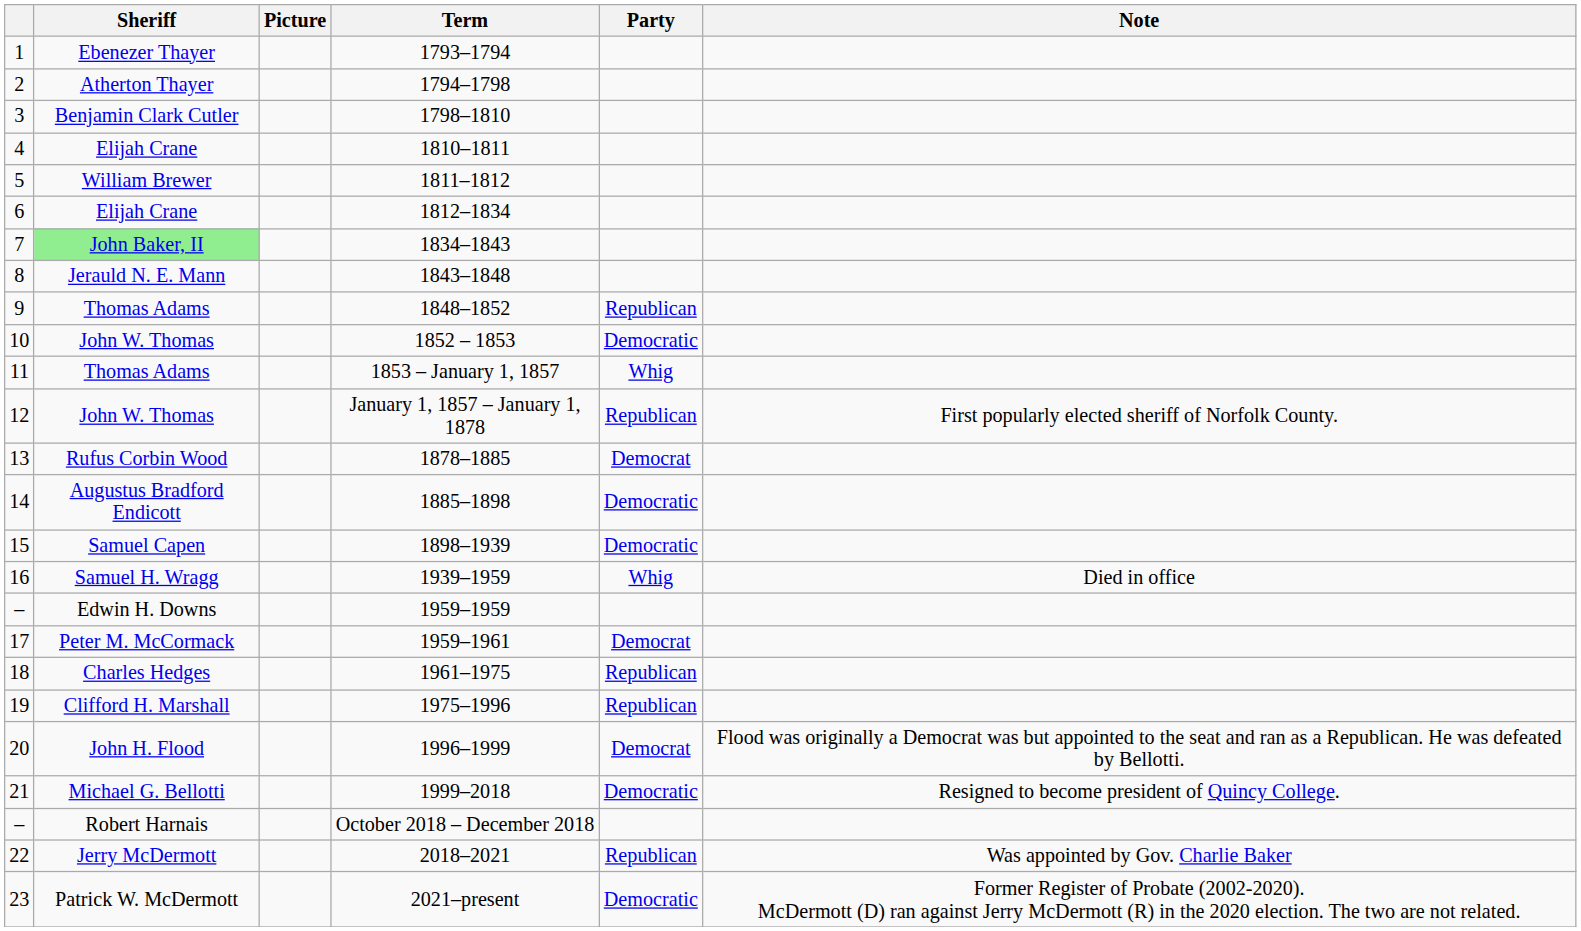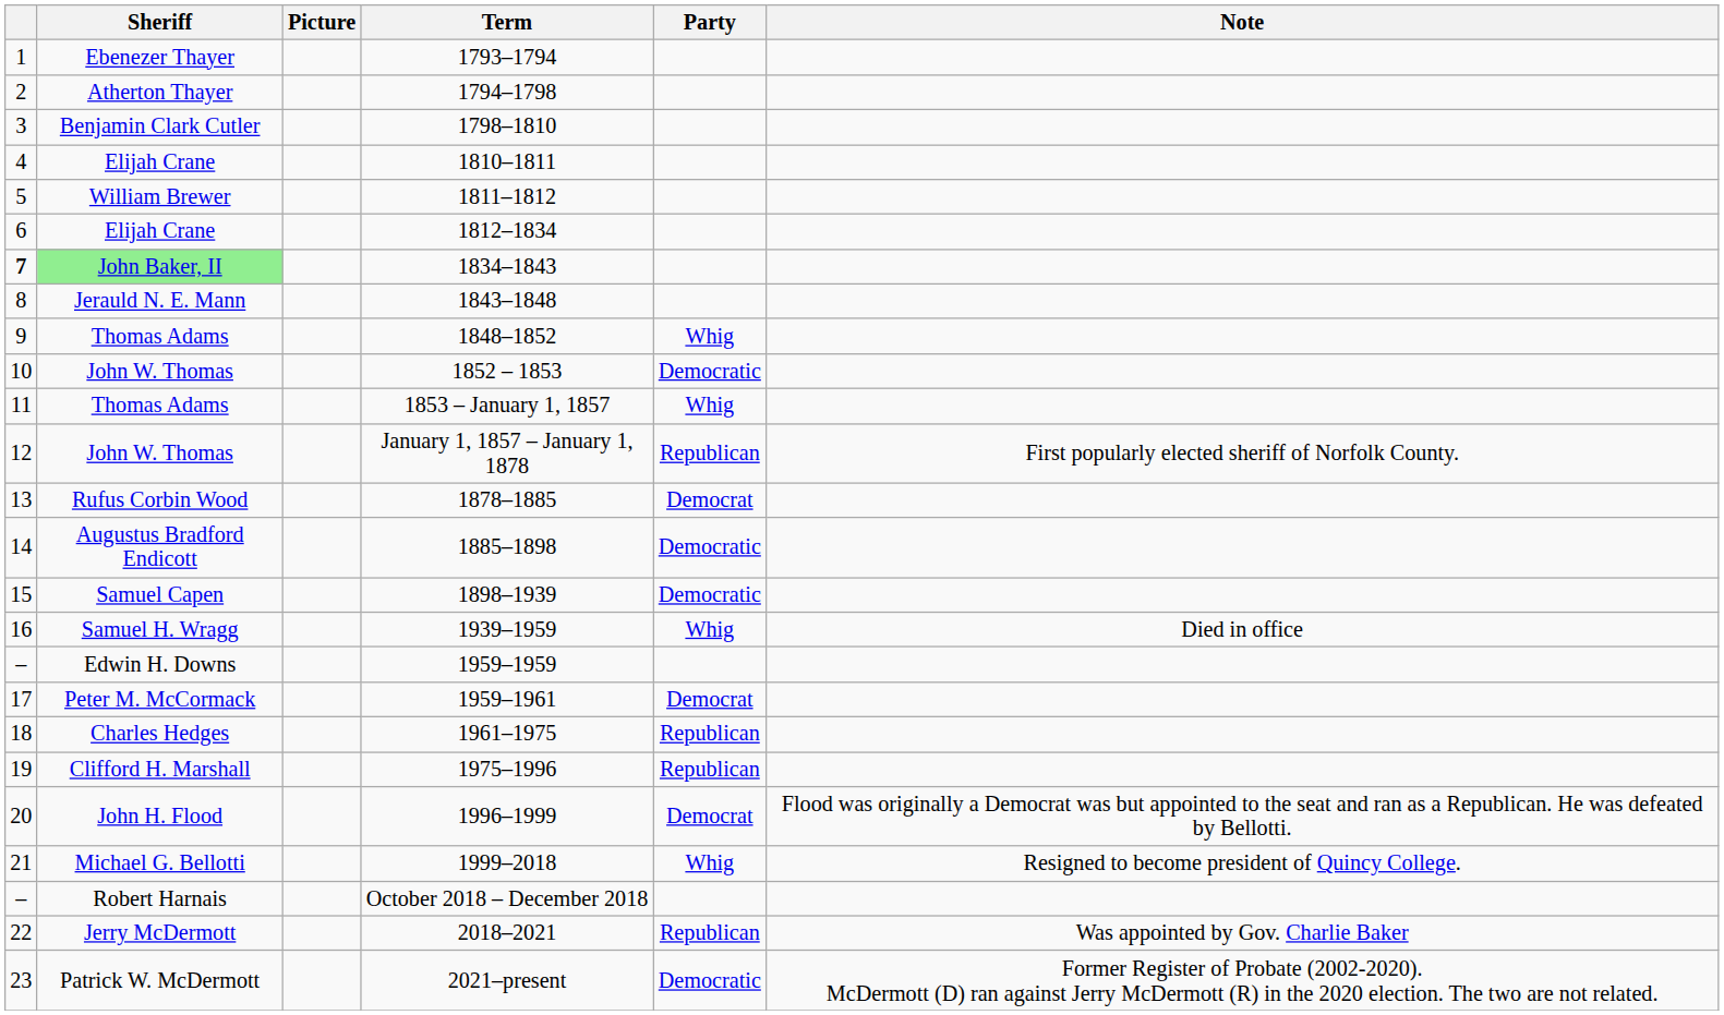1834–1843 | column 1: normal -> bold
1848–1852 | Party: Republican -> Whig
1999–2018 | Party: Democratic -> Whig
